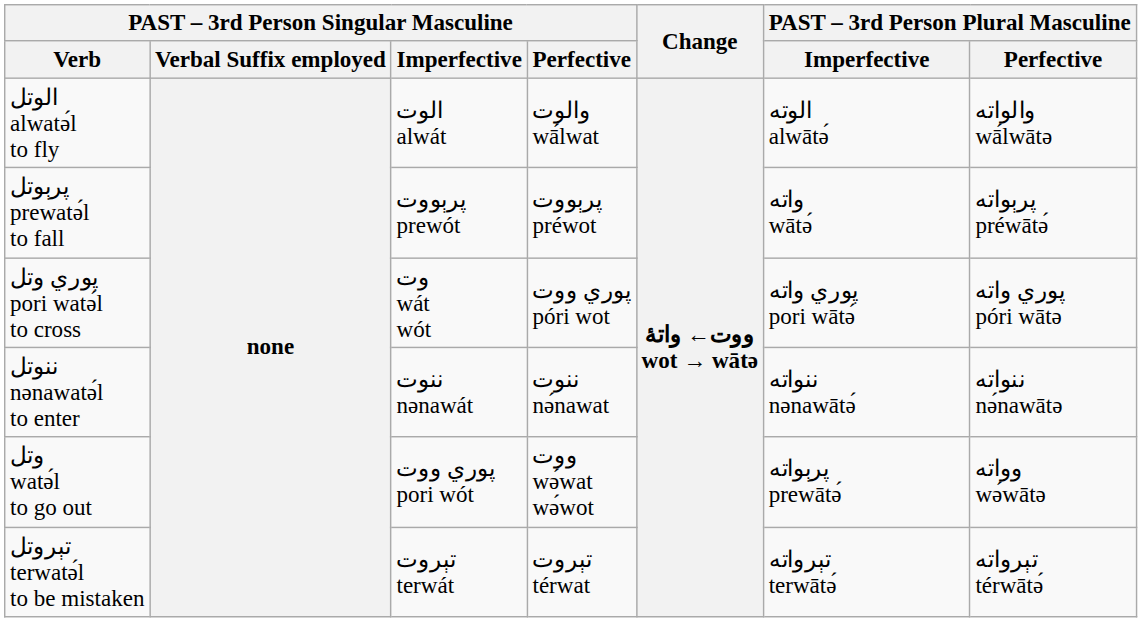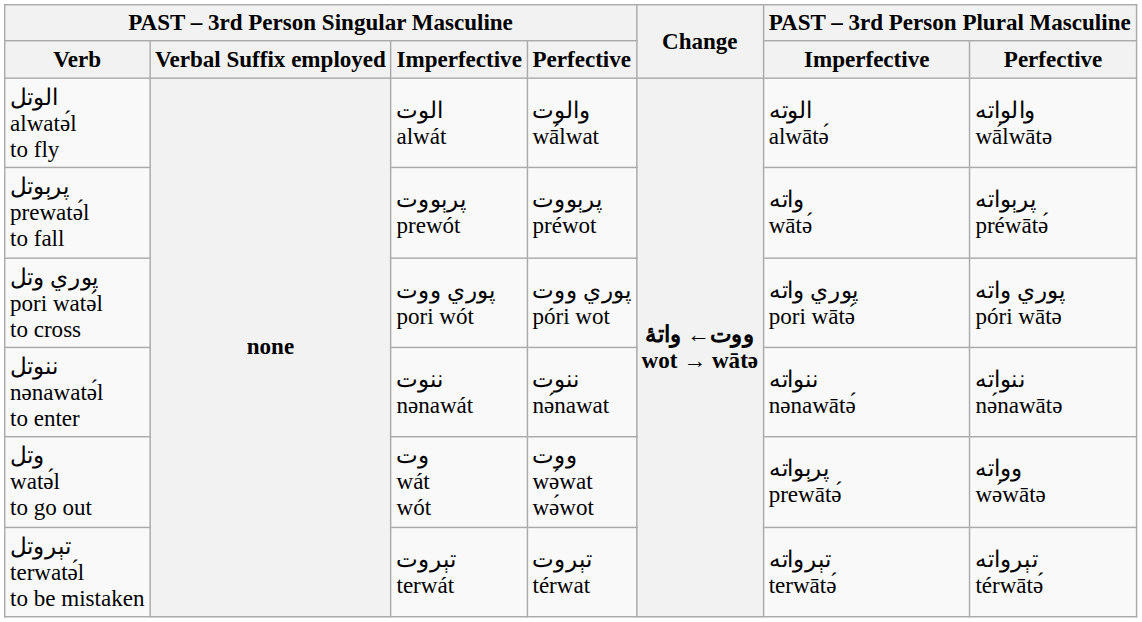پوري وتل pori watә́l to cross | PAST – 3rd Person Singular Masculine / Imperfective: وت wát wót -> پوري ووت pori wót
وتل watә́l to go out | PAST – 3rd Person Singular Masculine / Imperfective: پوري ووت pori wót -> وت wát wót
